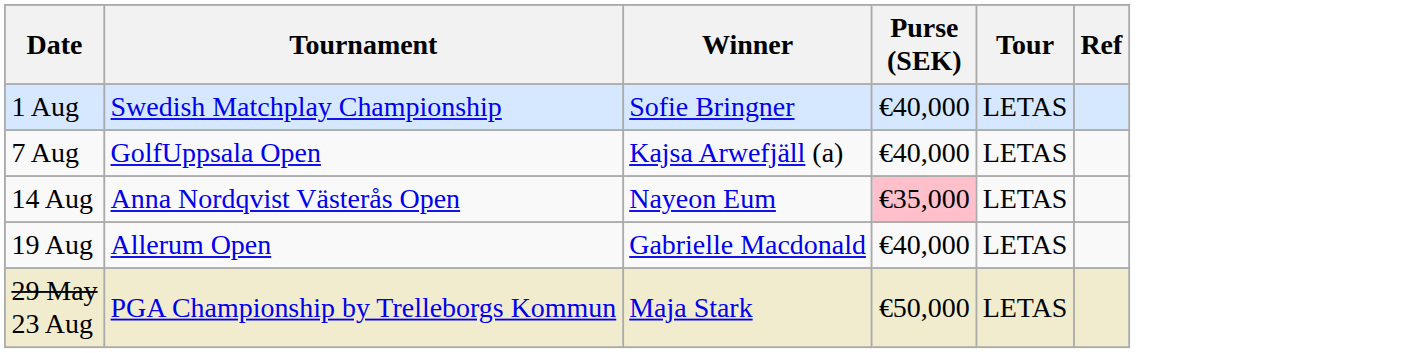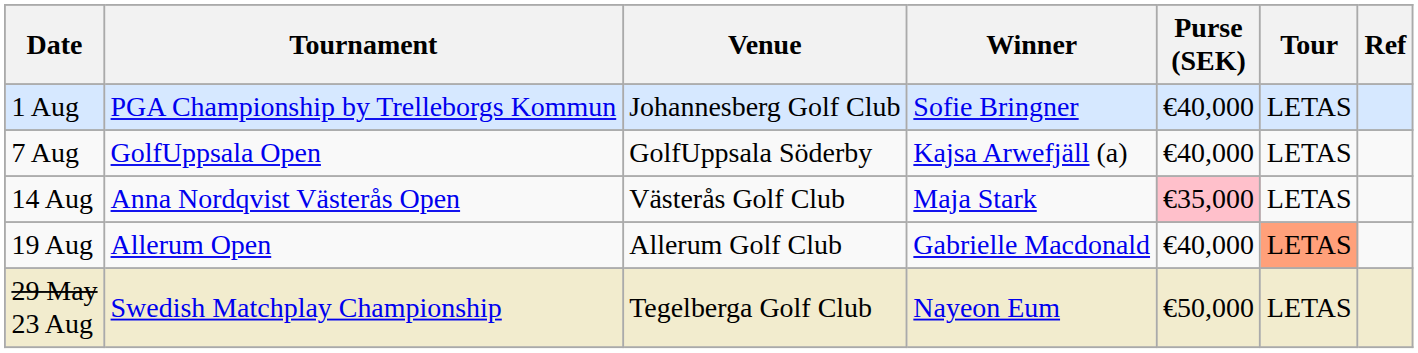+ column: Venue | Johannesberg Golf Club | GolfUppsala Söderby | Västerås Golf Club | Allerum Golf Club | Tegelberga Golf Club
1 Aug | Tournament: Swedish Matchplay Championship -> PGA Championship by Trelleborgs Kommun
14 Aug | Winner: Nayeon Eum -> Maja Stark
19 Aug | Tour: no background -> lightsalmon background
29 May 23 Aug | Tournament: PGA Championship by Trelleborgs Kommun -> Swedish Matchplay Championship
29 May 23 Aug | Winner: Maja Stark -> Nayeon Eum
